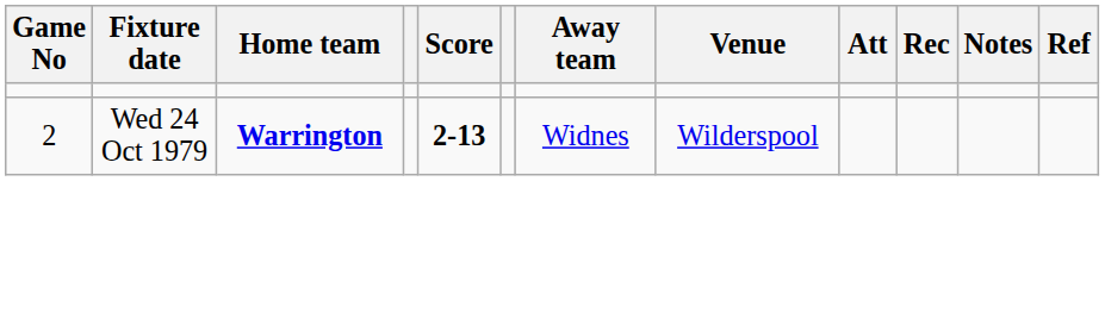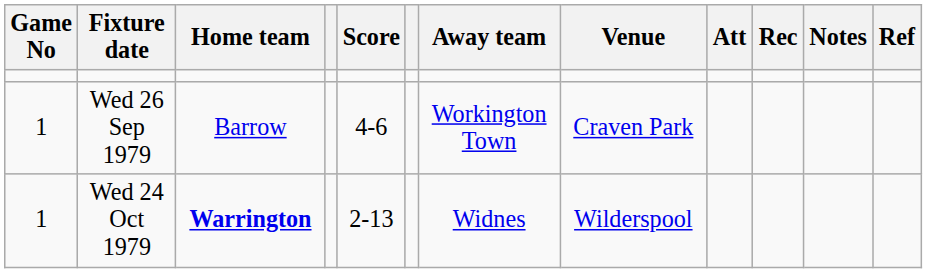+ row: 1 | Wed 26 Sep 1979 | Barrow | 4-6 | Workington Town | Craven Park
Wed 24 Oct 1979 | Game No: 2 -> 1
Wed 24 Oct 1979 | Score: bold -> normal
